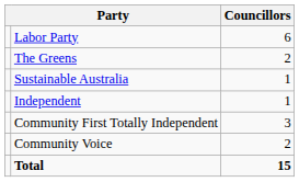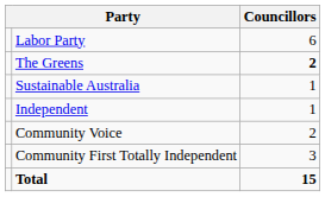The Greens | Councillors: normal -> bold
rows swapped: Community Voice <-> Community First Totally Independent
